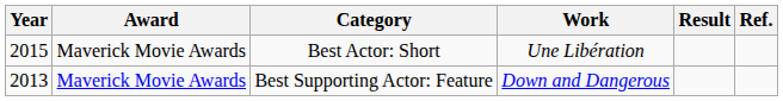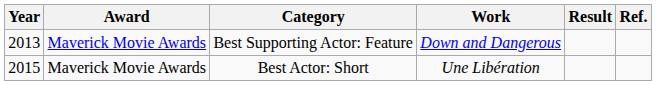rows swapped: Best Supporting Actor: Feature <-> Best Actor: Short
